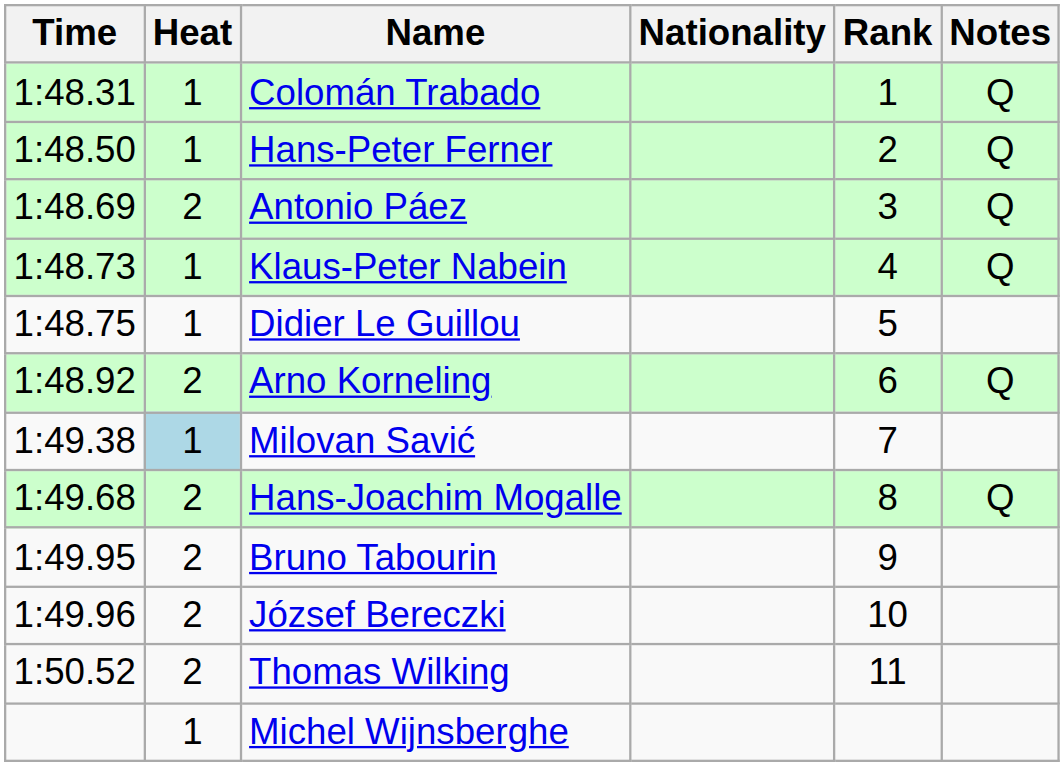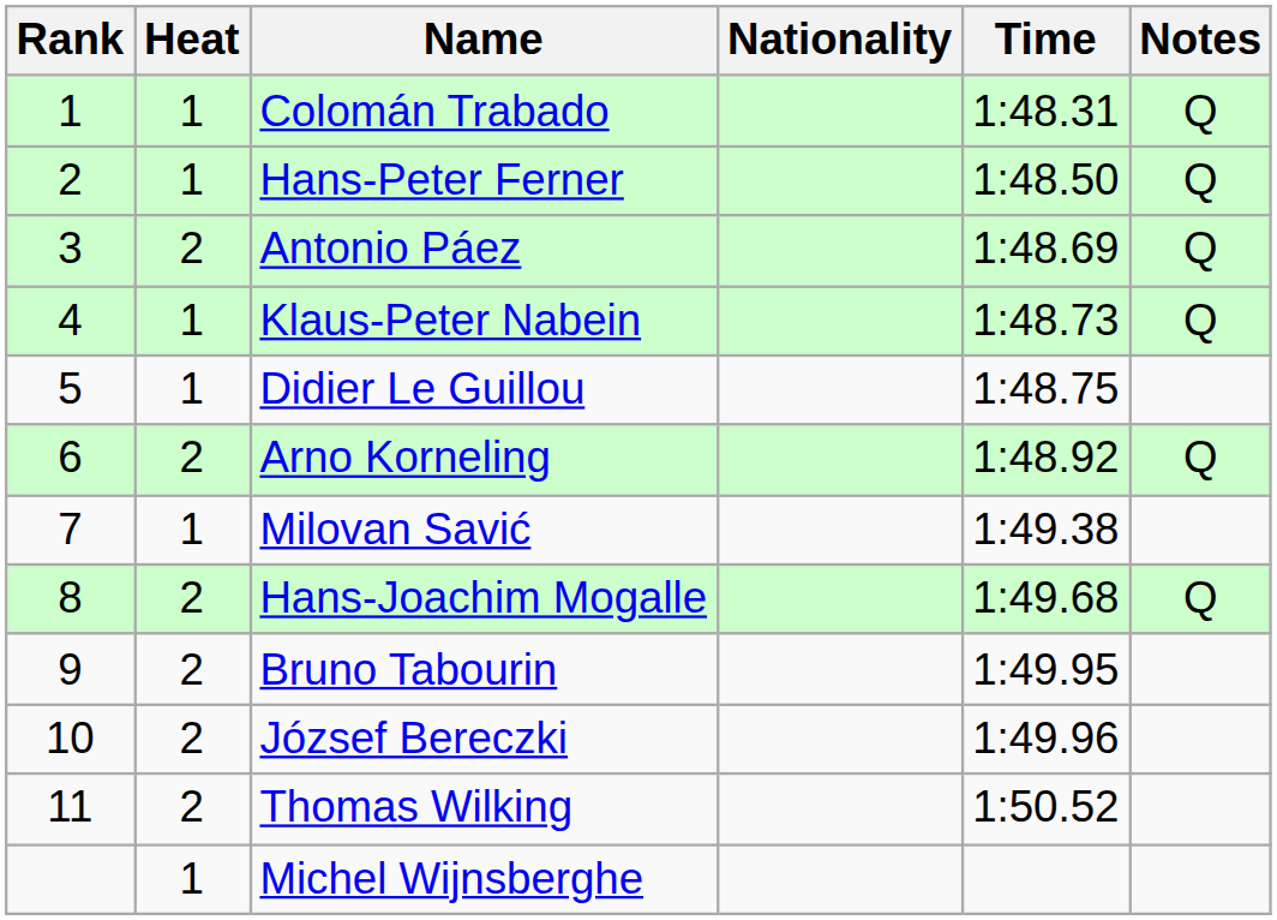columns swapped: Rank <-> Time
Milovan Savić | Heat: lightblue background -> no background
